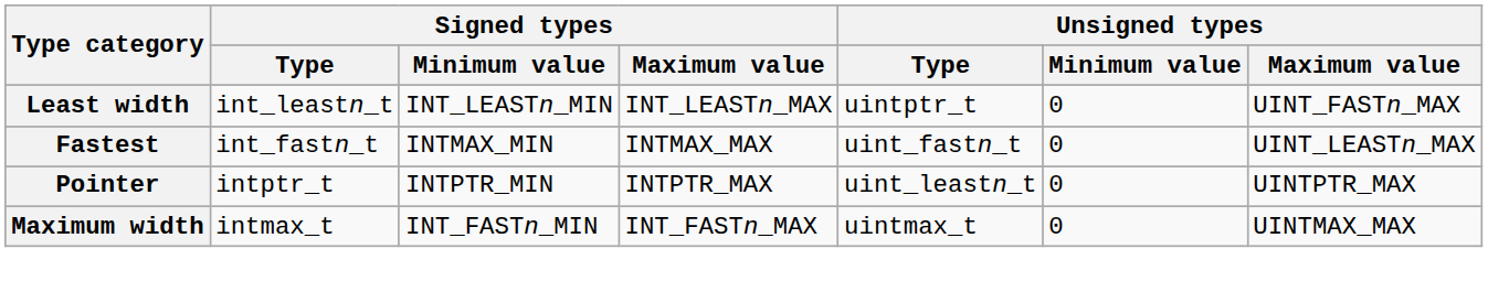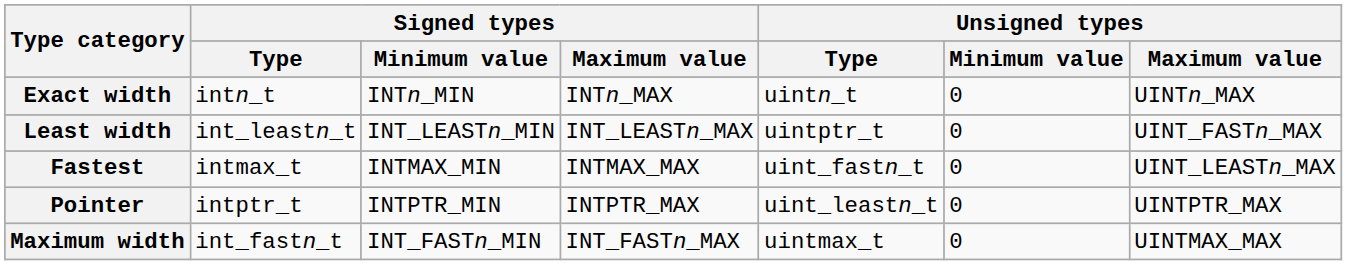+ row: Exact width | intn_t | INTn_MIN | INTn_MAX | uintn_t | 0 | UINTn_MAX
Fastest | Signed types / Type: int_fastn_t -> intmax_t
Maximum width | Signed types / Type: intmax_t -> int_fastn_t
